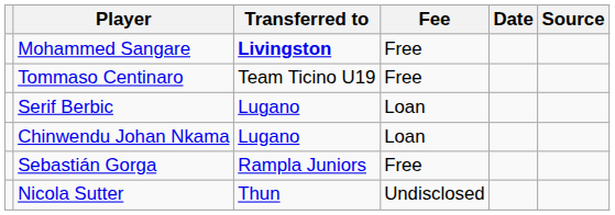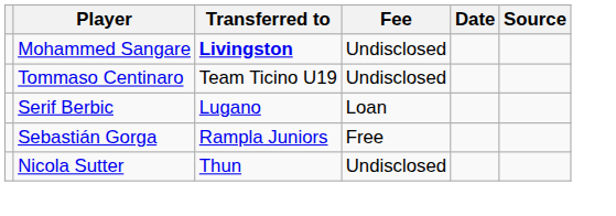Mohammed Sangare | Fee: Free -> Undisclosed
Tommaso Centinaro | Fee: Free -> Undisclosed
- row: Chinwendu Johan Nkama | Lugano | Loan
